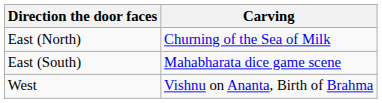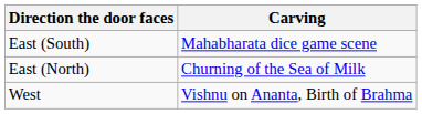rows swapped: East (North) <-> East (South)
